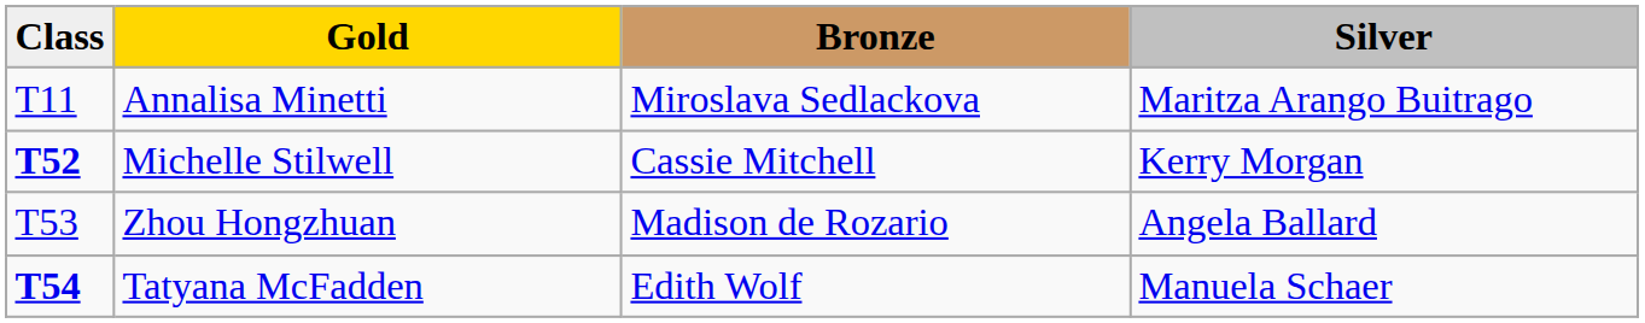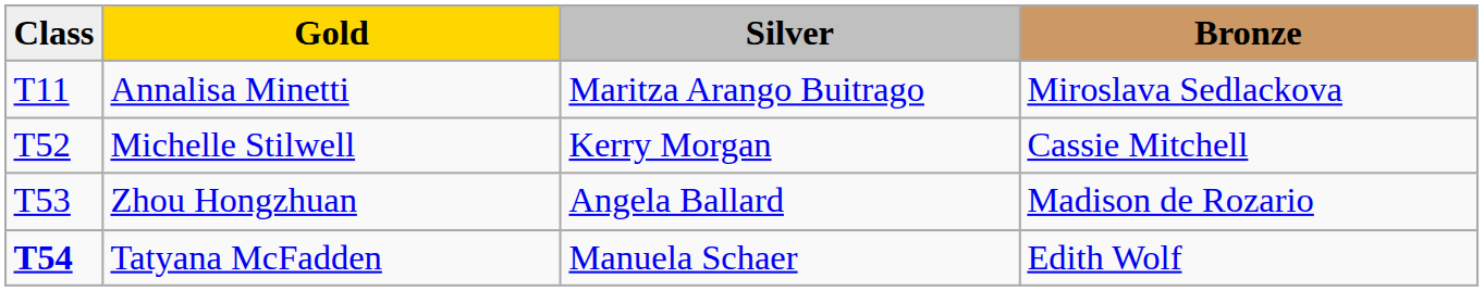columns swapped: Silver <-> Bronze
Michelle Stilwell | Class: bold -> normal
